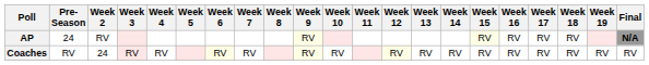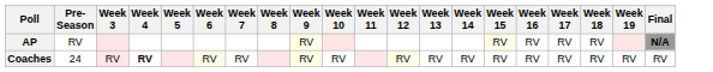- column: Week 2 | RV | 24
AP | Pre- Season: 24 -> RV
Coaches | Pre- Season: RV -> 24
Coaches | Week 4: normal -> bold
